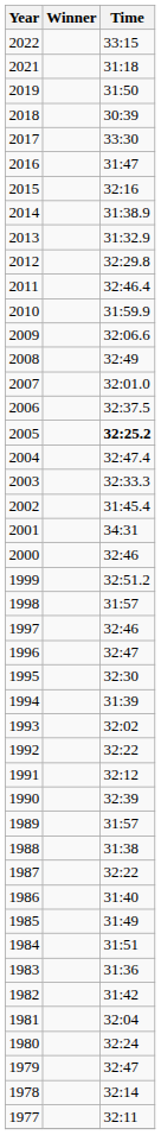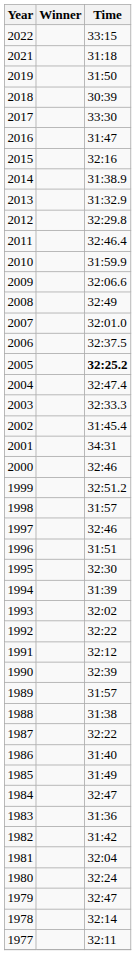1996 | Time: 32:47 -> 31:51
1984 | Time: 31:51 -> 32:47
